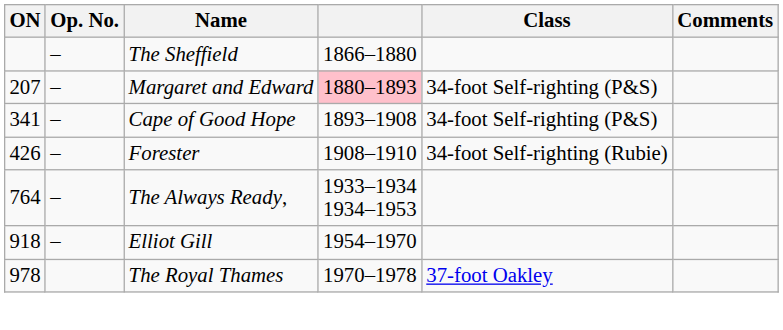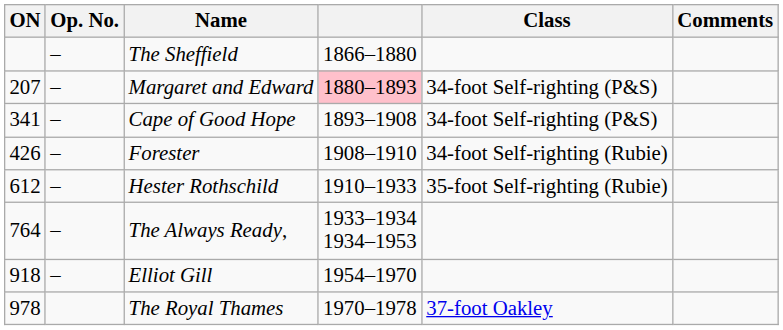+ row: 612 | – | Hester Rothschild | 1910–1933 | 35-foot Self-righting (Rubie)
